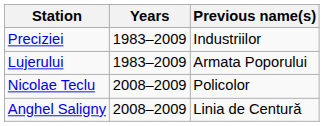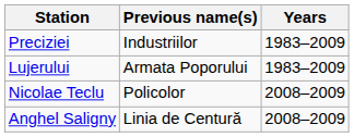columns swapped: Previous name(s) <-> Years
